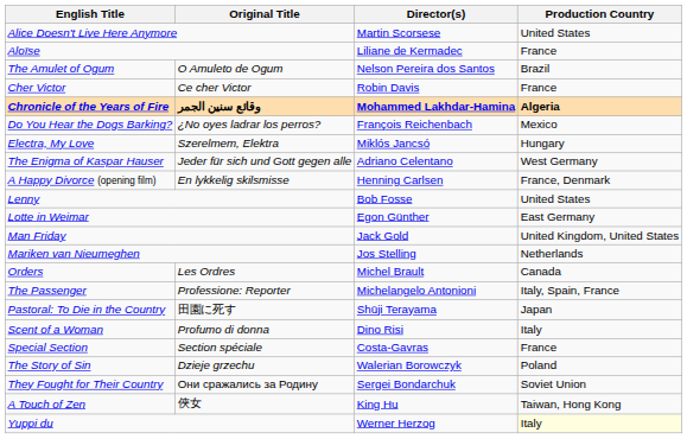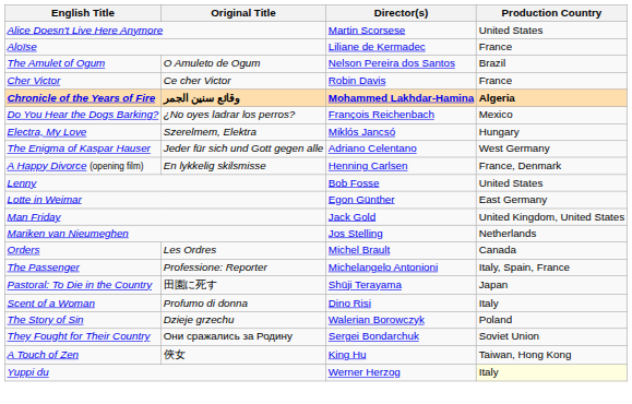- row: Special Section | Section spéciale | Costa-Gavras | France
